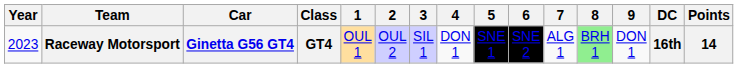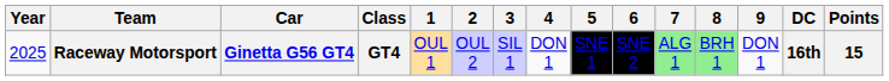Raceway Motorsport | Year: 2023 -> 2025
Raceway Motorsport | 7: no background -> lightgreen background
Raceway Motorsport | Points: 14 -> 15
